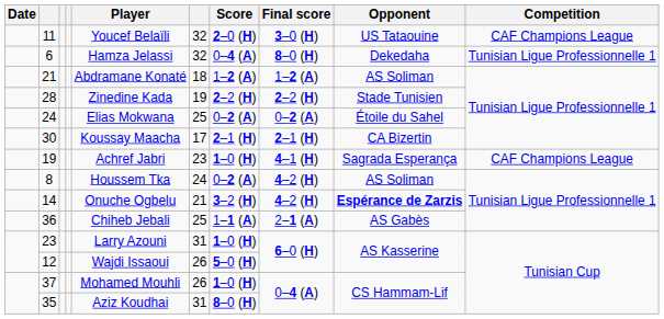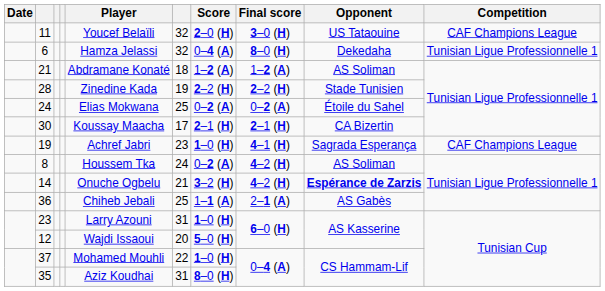12 | column 6: 26 -> 20
37 | column 6: 26 -> 22
